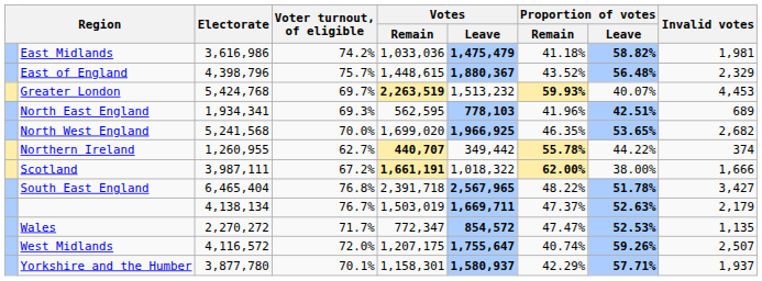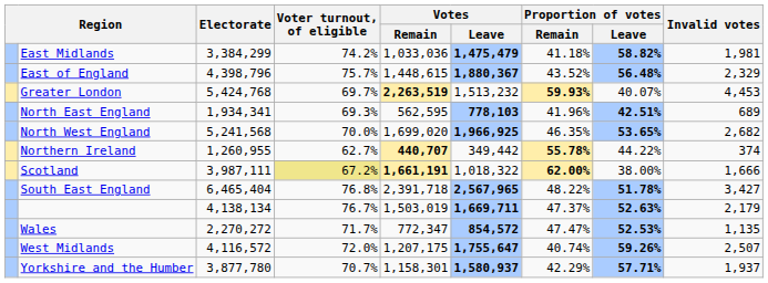East Midlands | Electorate: 3,616,986 -> 3,384,299
Scotland | Voter turnout, of eligible: no background -> khaki background
Yorkshire and the Humber | Voter turnout, of eligible: 70.1% -> 70.7%
